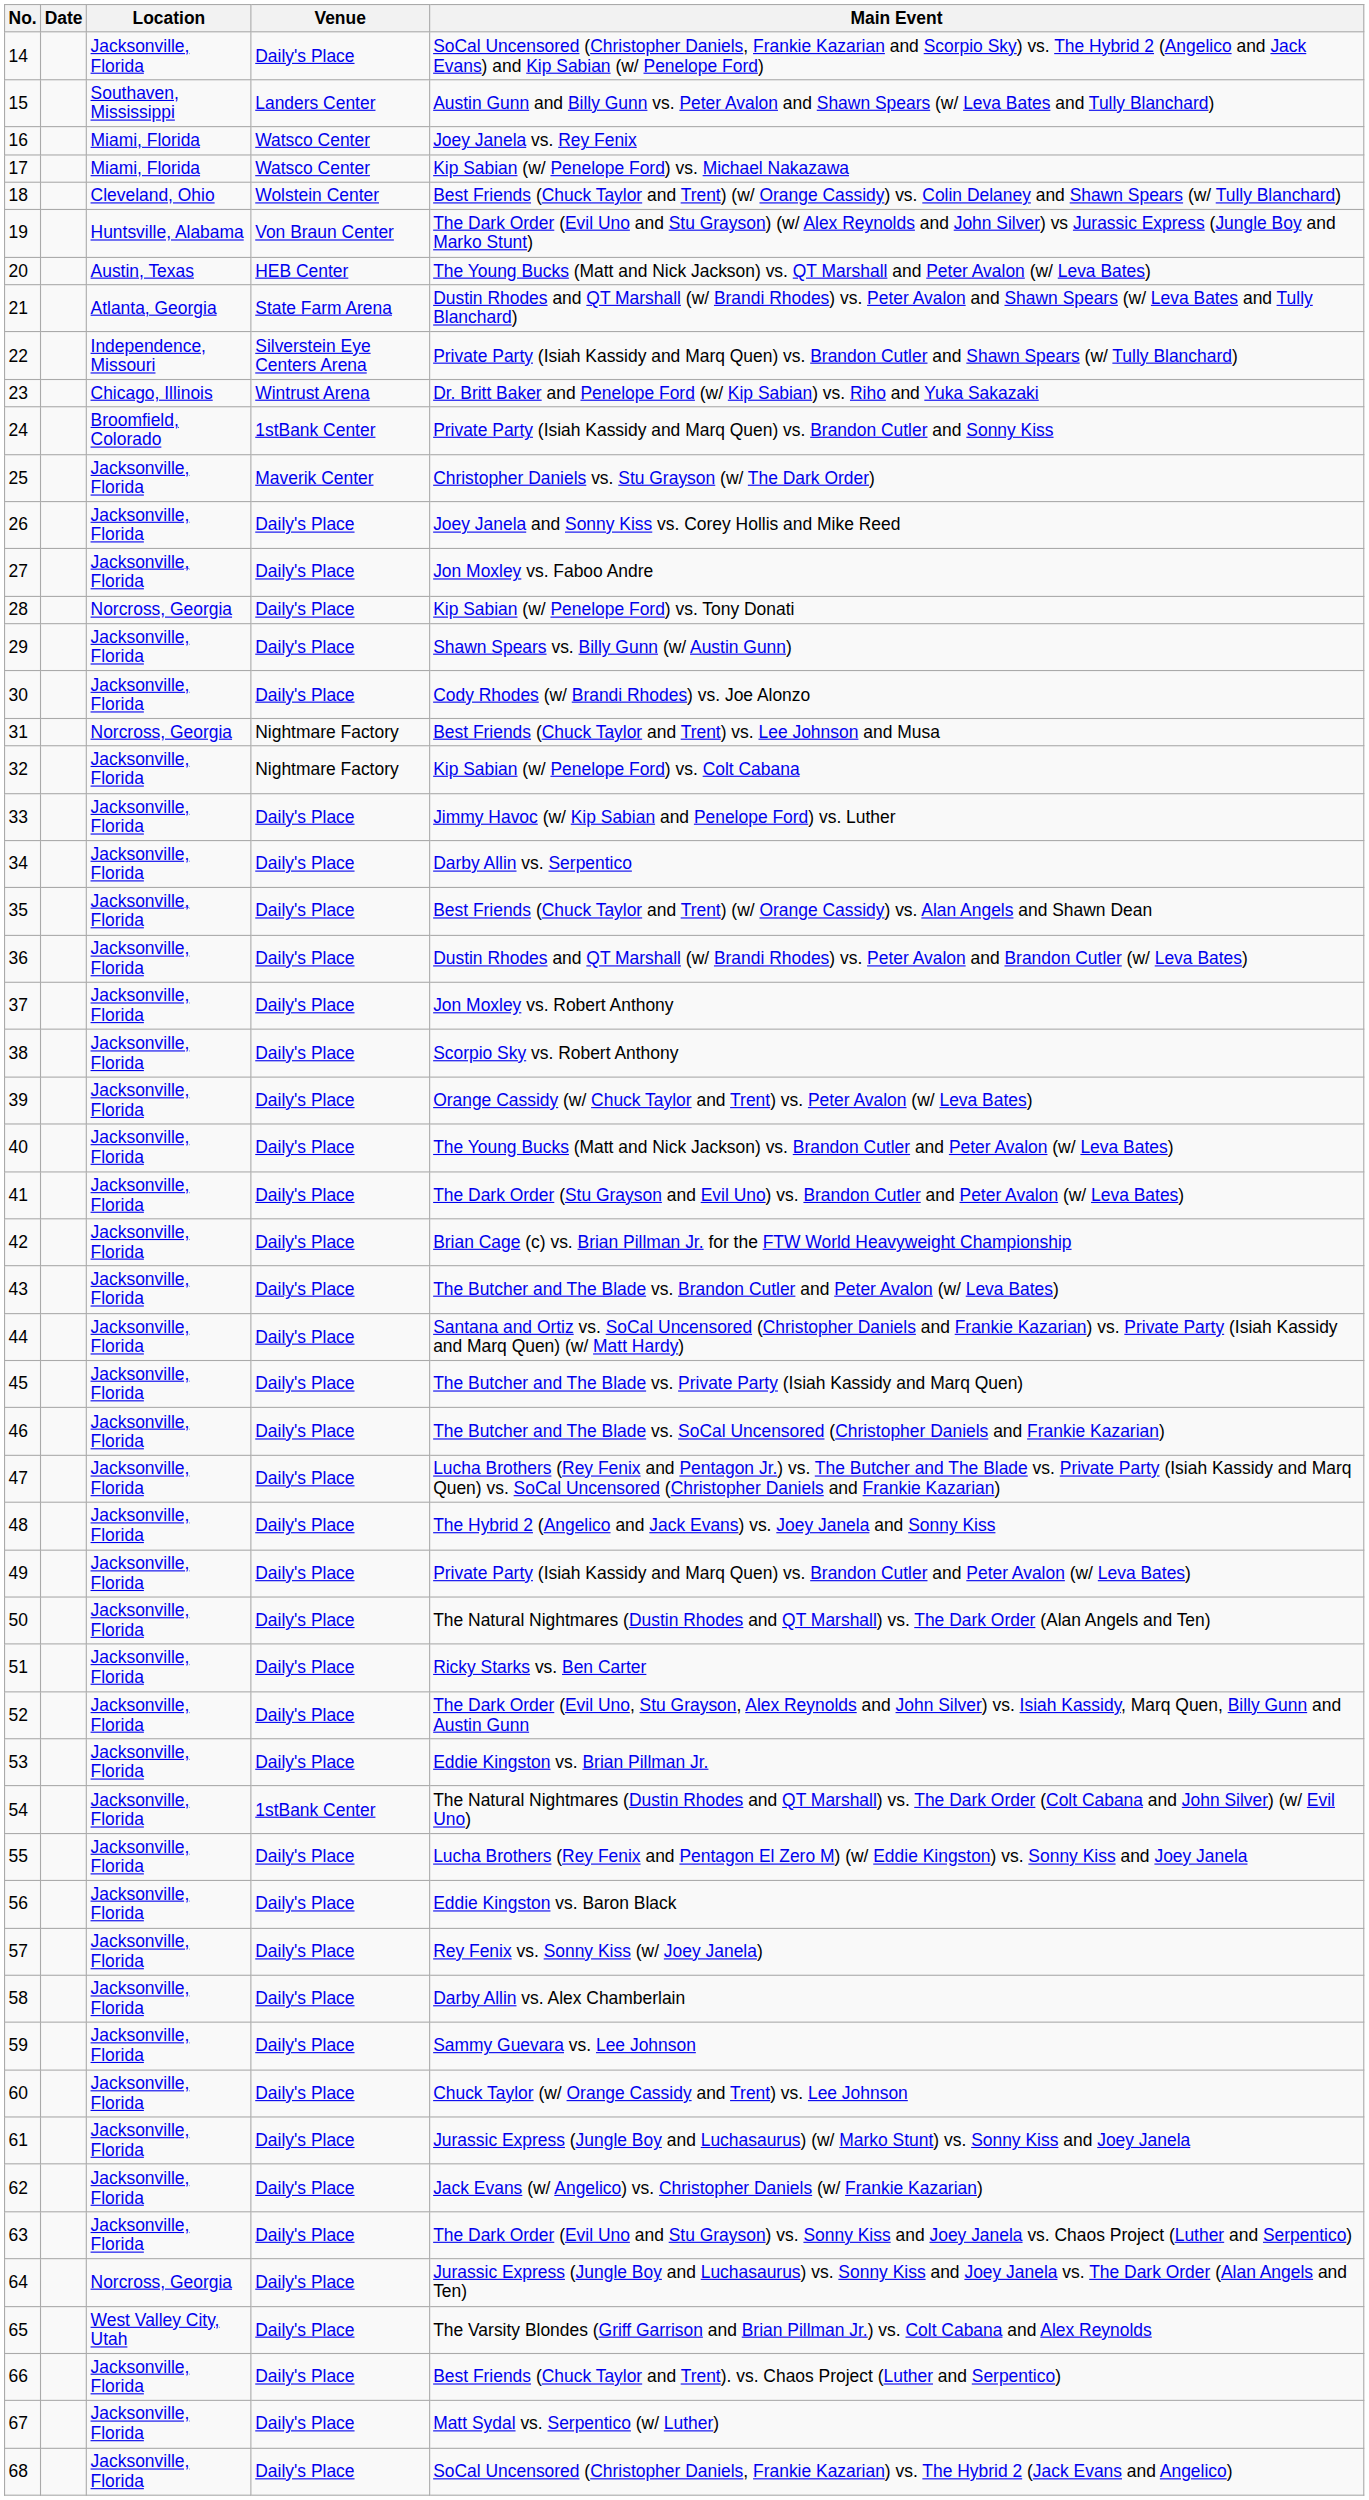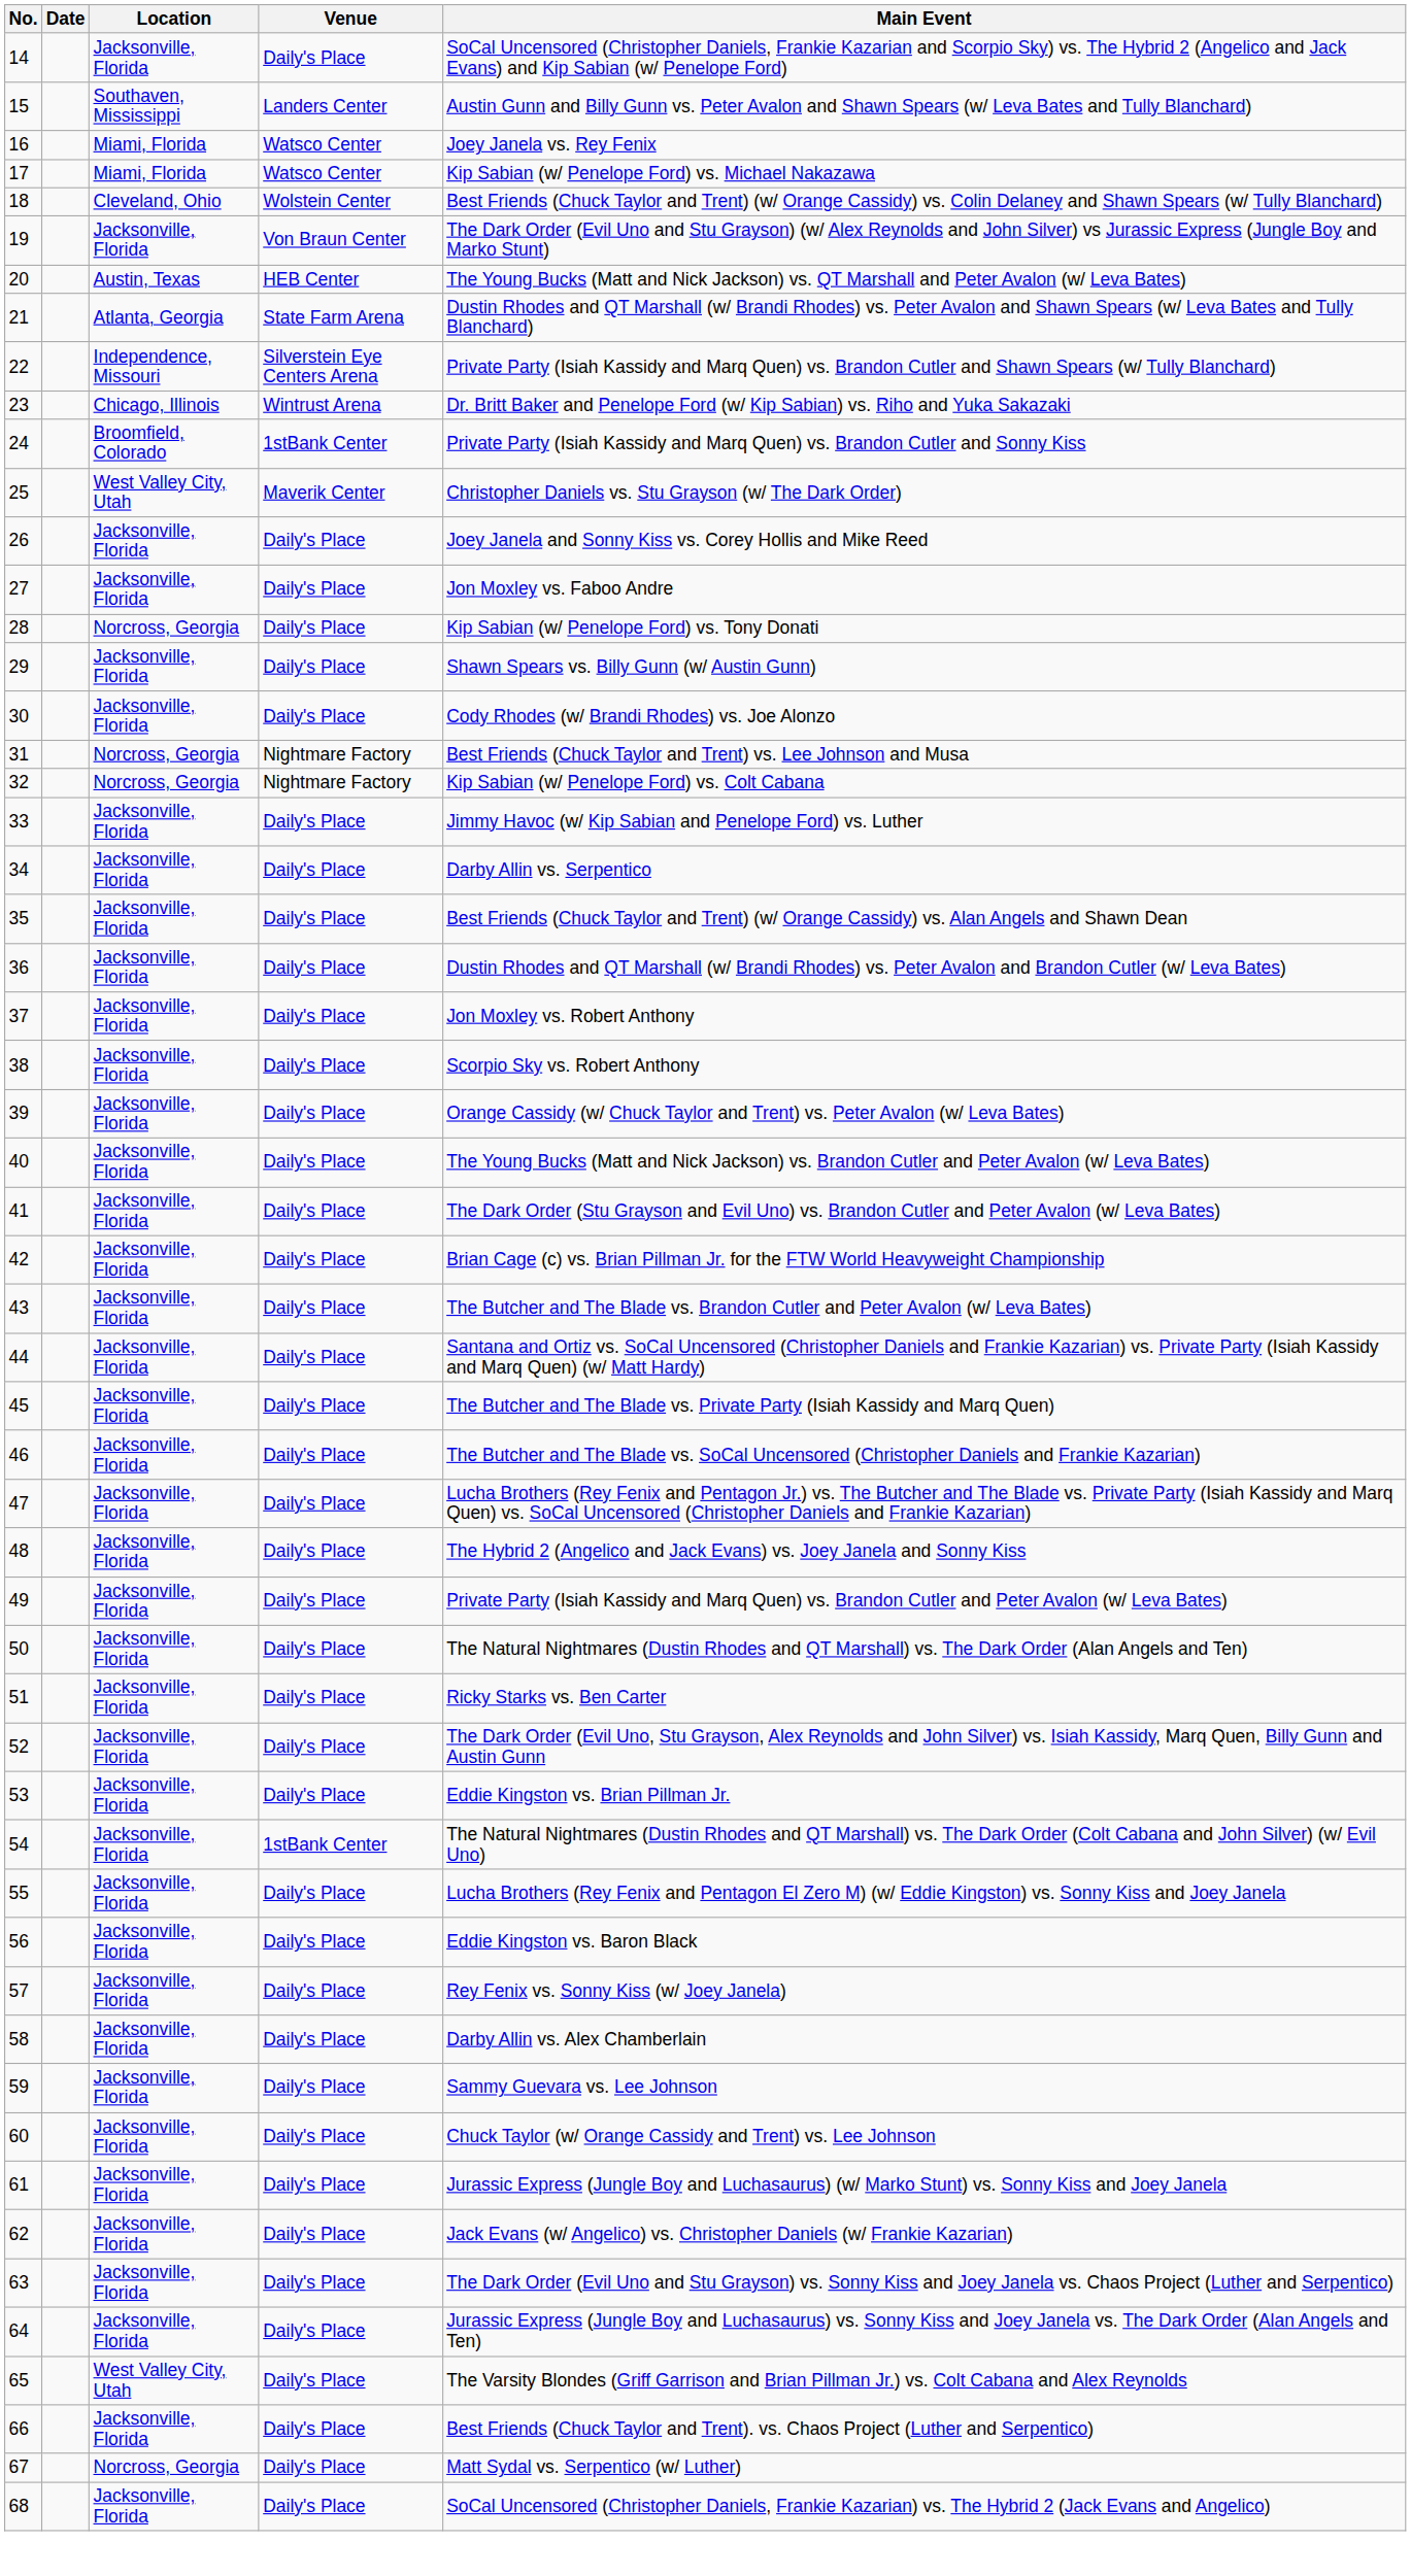19 | Location: Huntsville, Alabama -> Jacksonville, Florida
25 | Location: Jacksonville, Florida -> West Valley City, Utah
32 | Location: Jacksonville, Florida -> Norcross, Georgia
64 | Location: Norcross, Georgia -> Jacksonville, Florida
67 | Location: Jacksonville, Florida -> Norcross, Georgia
